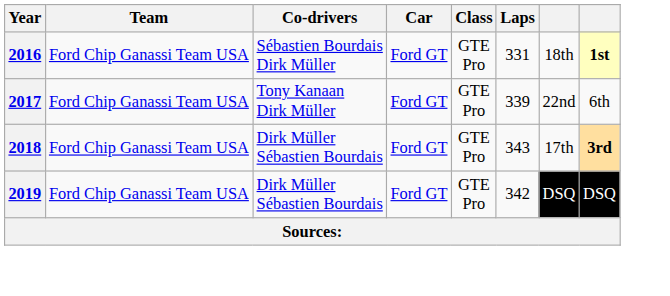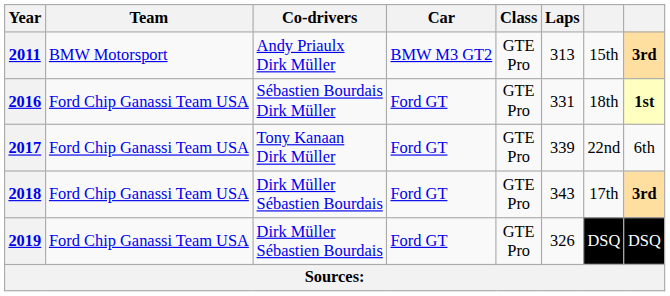+ row: 2011 | BMW Motorsport | Andy Priaulx Dirk Müller | BMW M3 GT2 | GTE Pro | 313 | 15th | 3rd
2019 | Laps: 342 -> 326
